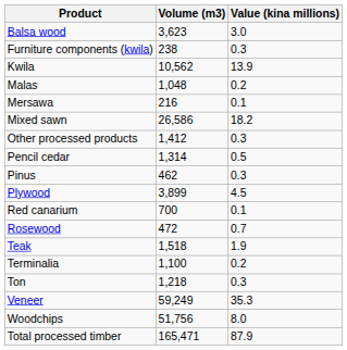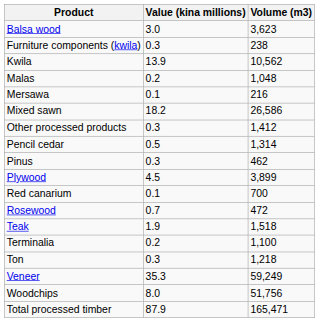columns swapped: Volume (m3) <-> Value (kina millions)
